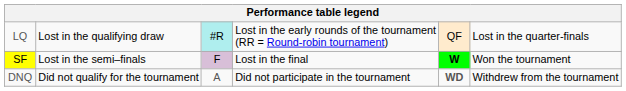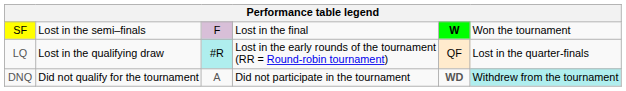rows swapped: LQ <-> SF
DNQ | column 6: no background -> paleturquoise background
